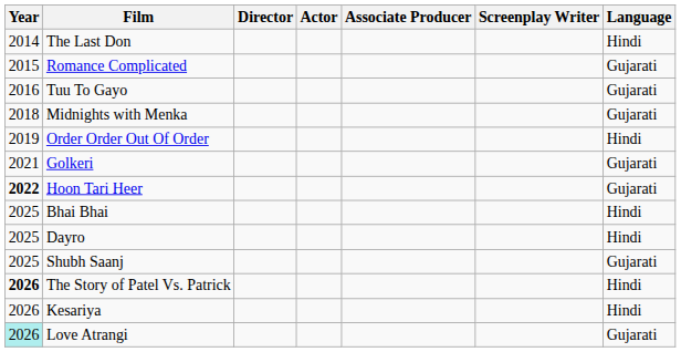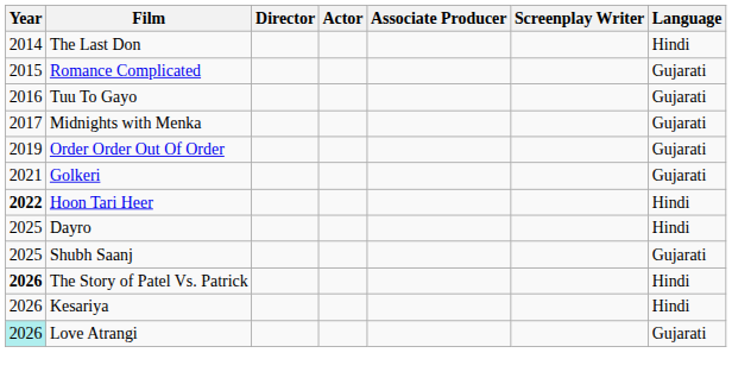Midnights with Menka | Year: 2018 -> 2017
Order Order Out Of Order | Language: Hindi -> Gujarati
Hoon Tari Heer | Language: Gujarati -> Hindi
- row: 2025 | Bhai Bhai | Hindi
